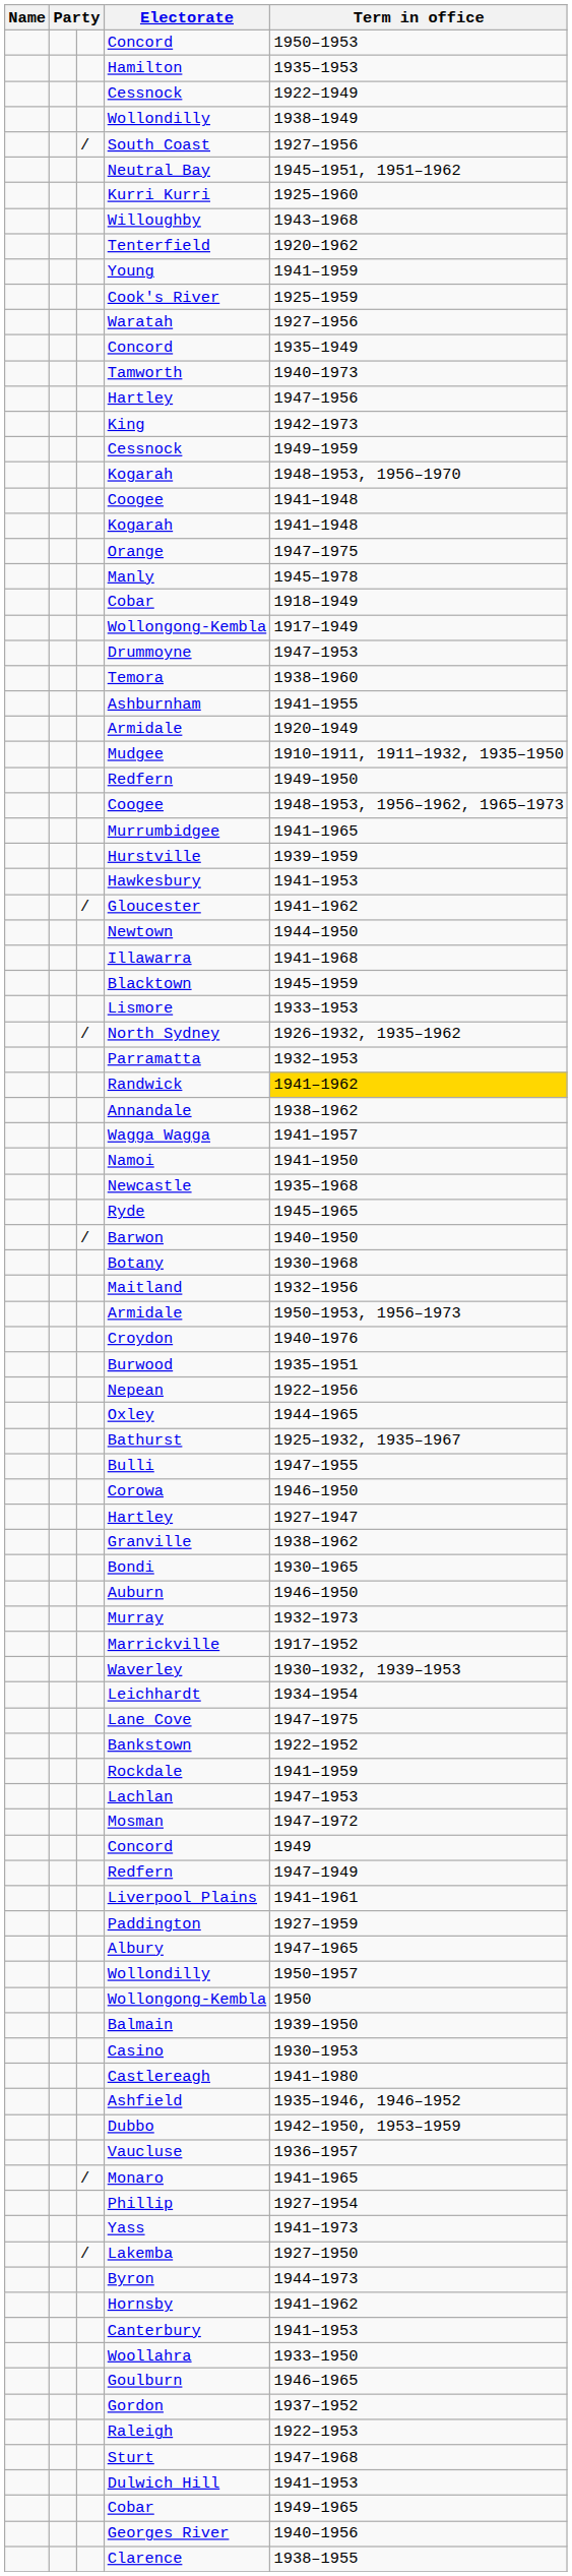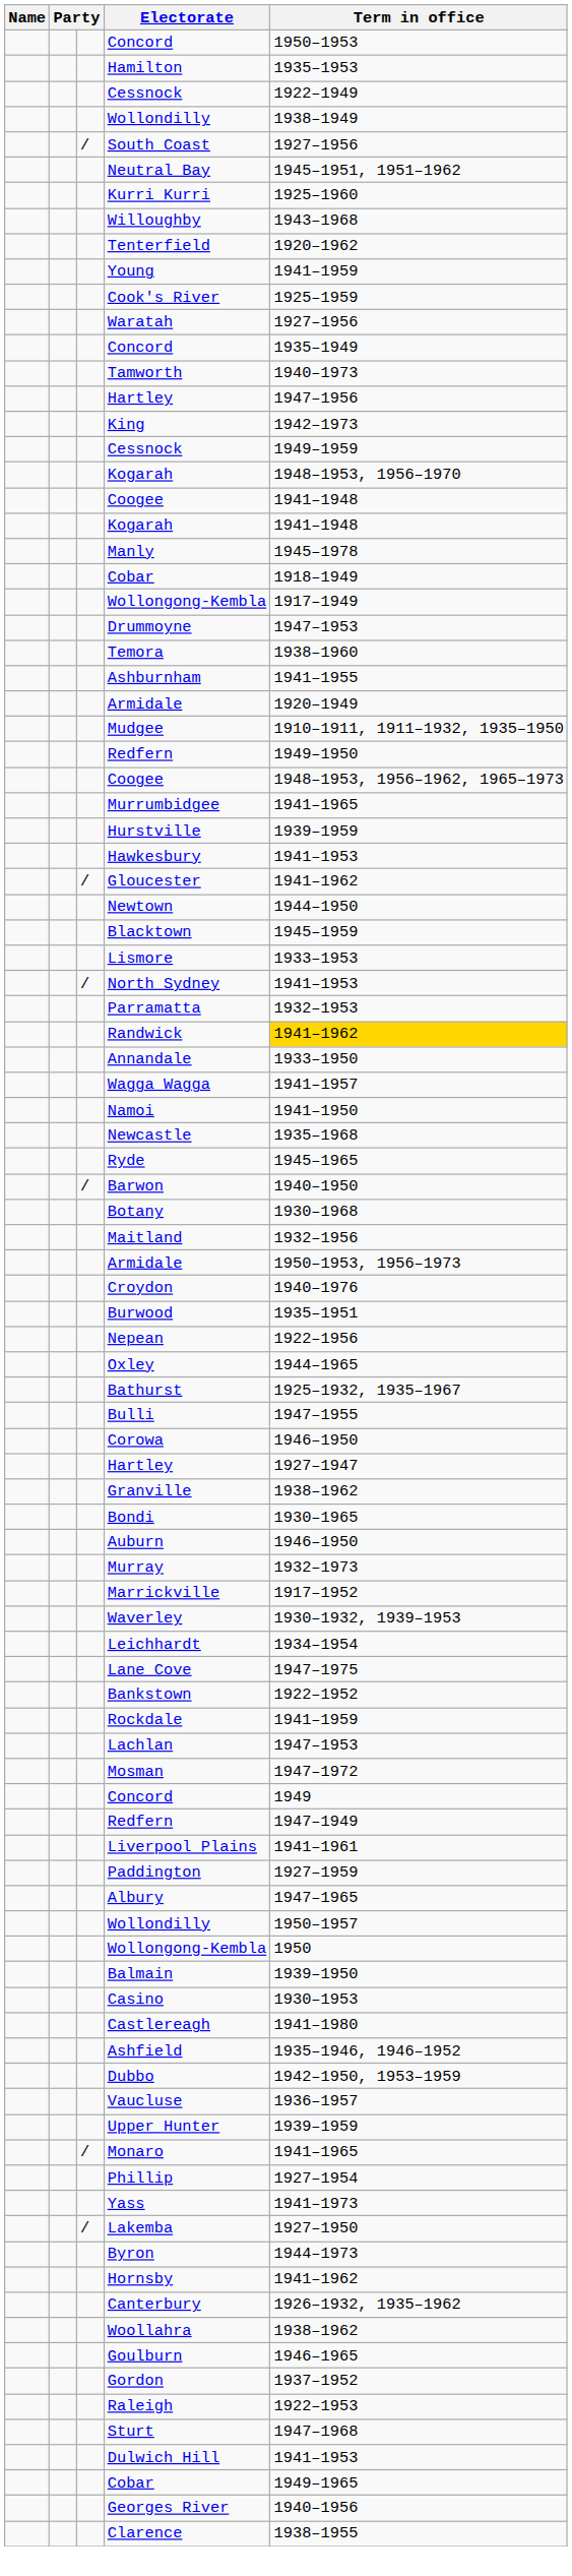- row: Orange | 1947–1975
- row: Illawarra | 1941–1968
North Sydney | Term in office: 1926–1932, 1935–1962 -> 1941–1953
Annandale | Term in office: 1938–1962 -> 1933–1950
+ row: Upper Hunter | 1939–1959
Canterbury | Term in office: 1941–1953 -> 1926–1932, 1935–1962
Woollahra | Term in office: 1933–1950 -> 1938–1962
